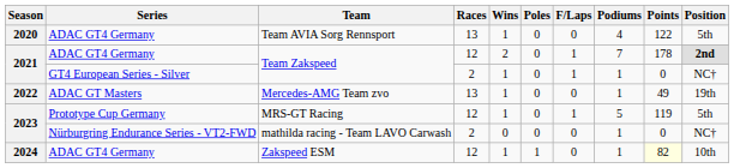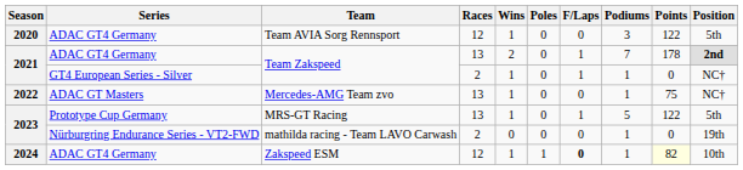Team AVIA Sorg Rennsport | Races: 13 -> 12
Team AVIA Sorg Rennsport | Podiums: 4 -> 3
ADAC GT4 Germany / Team Zakspeed | Races: 12 -> 13
Mercedes-AMG Team zvo | Points: 49 -> 75
Mercedes-AMG Team zvo | Position: 19th -> NC†
MRS-GT Racing | Races: 12 -> 13
MRS-GT Racing | Points: 119 -> 122
mathilda racing - Team LAVO Carwash | Position: NC† -> 19th
Zakspeed ESM | F/Laps: normal -> bold
